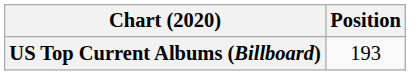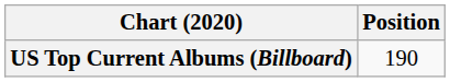US Top Current Albums (Billboard) | Position: 193 -> 190
